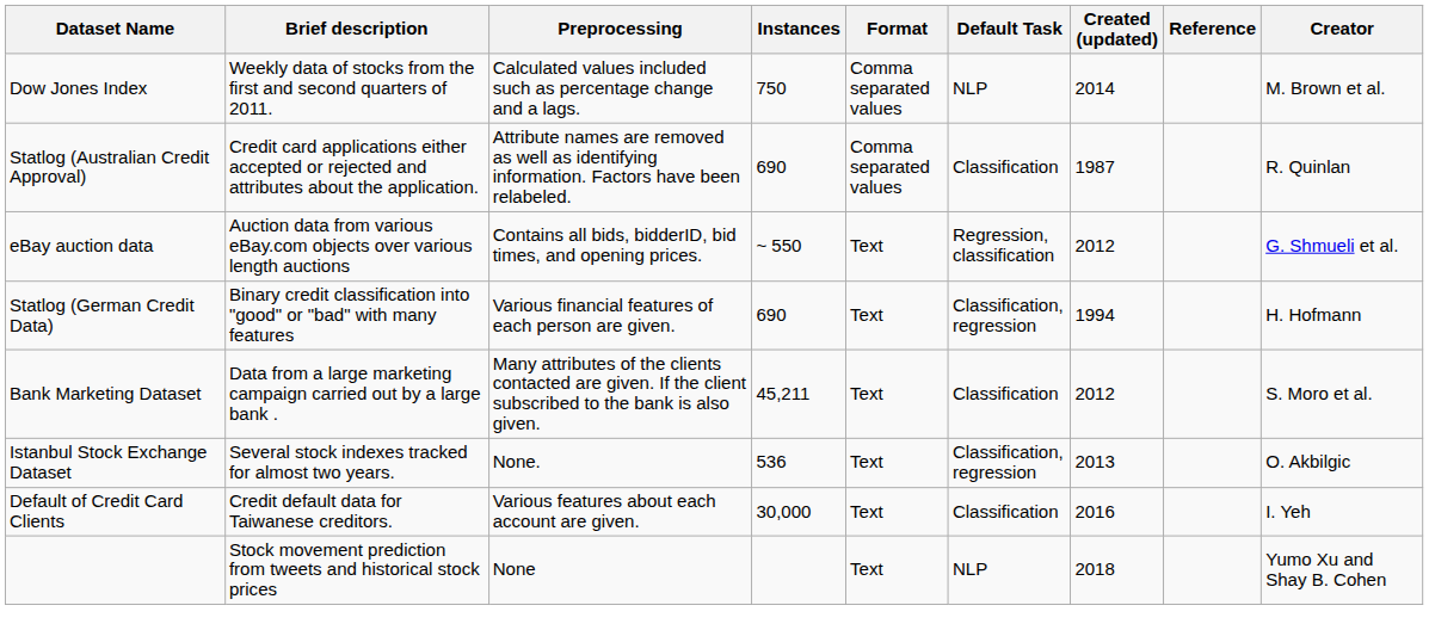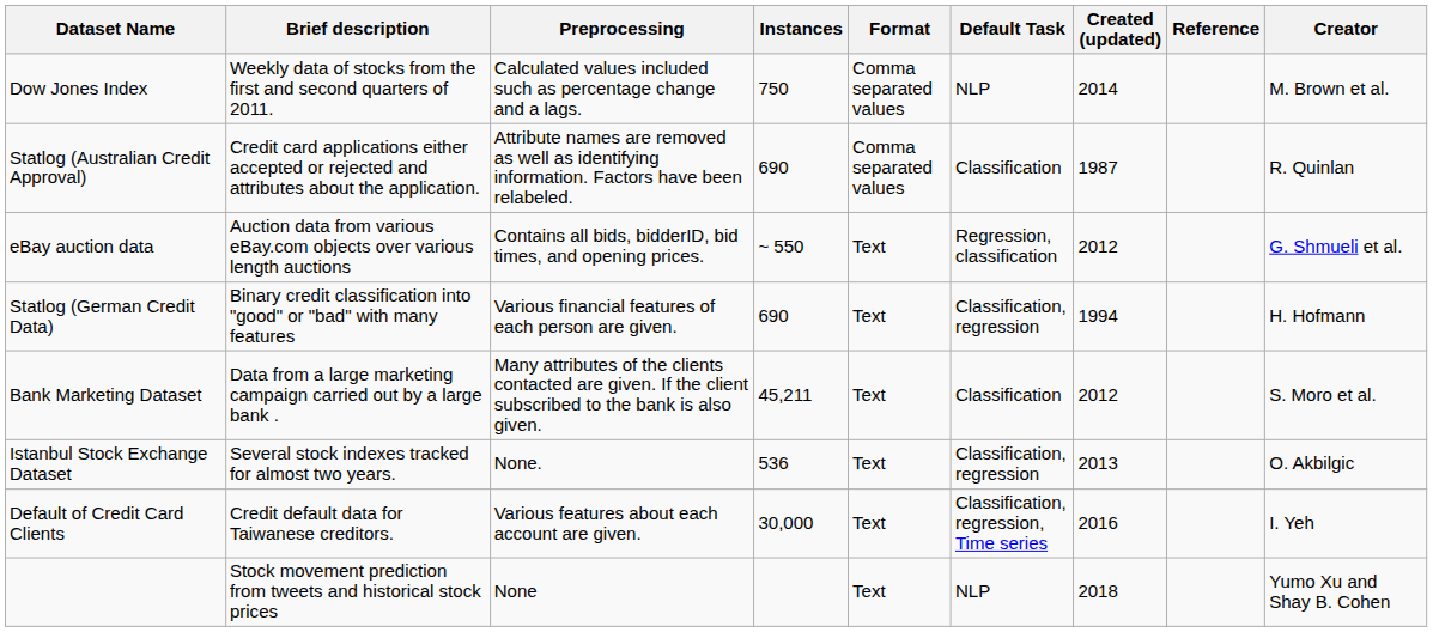Default of Credit Card Clients | Default Task: Classification -> Classification, regression, Time series
